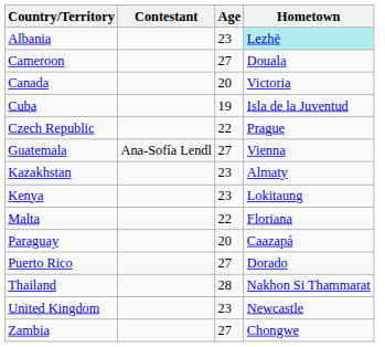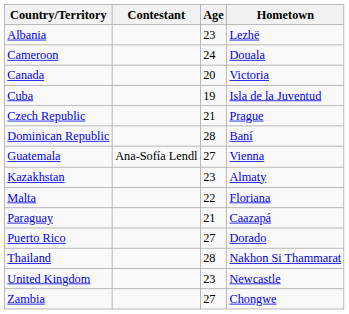Albania | Hometown: paleturquoise background -> no background
Cameroon | Age: 27 -> 24
Czech Republic | Age: 22 -> 21
+ row: Dominican Republic | 28 | Baní
- row: Kenya | 23 | Lokitaung
Paraguay | Age: 20 -> 21
